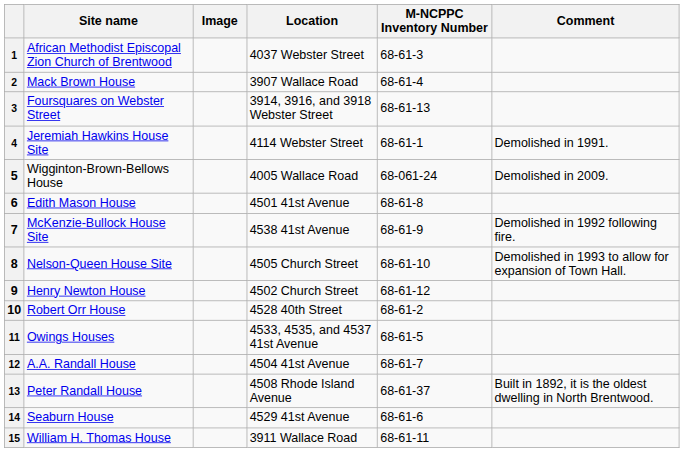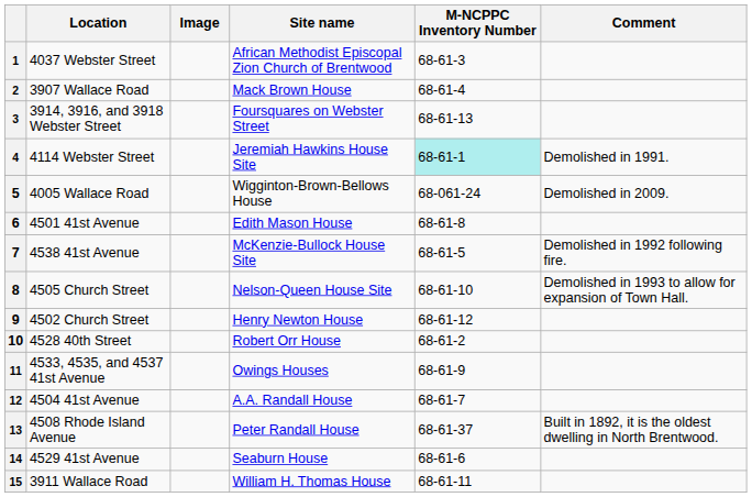columns swapped: Site name <-> Location
4 | M-NCPPC Inventory Number: no background -> paleturquoise background
7 | M-NCPPC Inventory Number: 68-61-9 -> 68-61-5
11 | M-NCPPC Inventory Number: 68-61-5 -> 68-61-9
